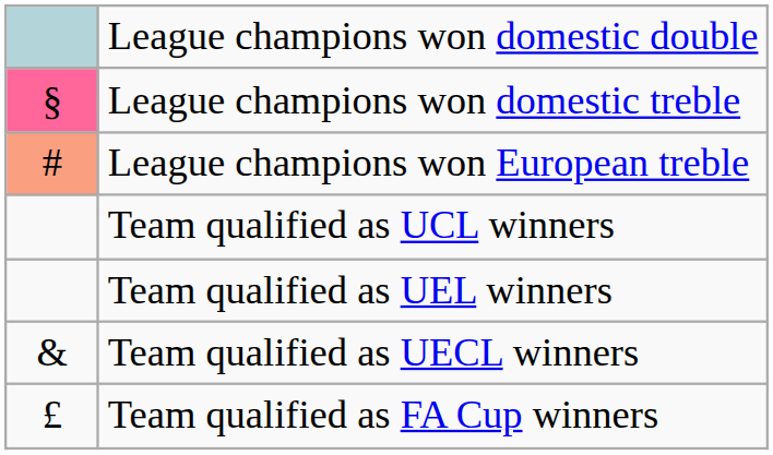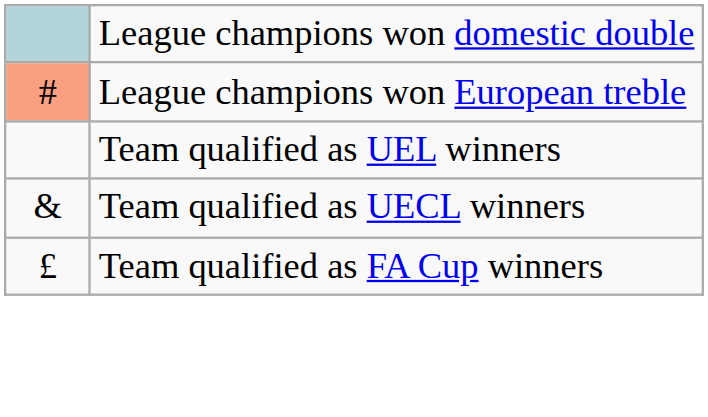- row: § | League champions won domestic treble
- row: Team qualified as UCL winners
